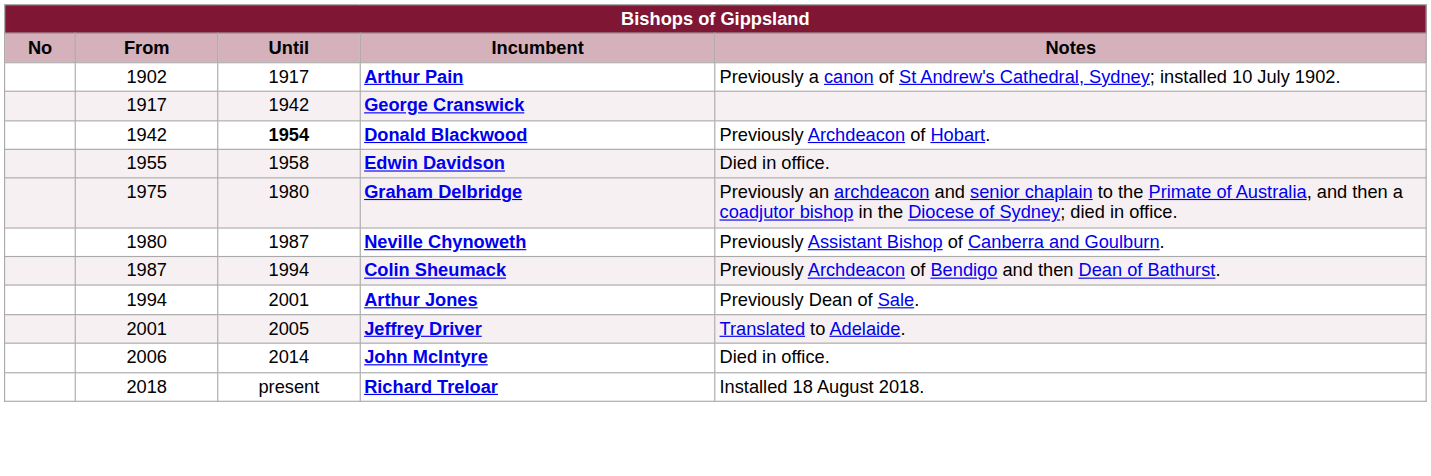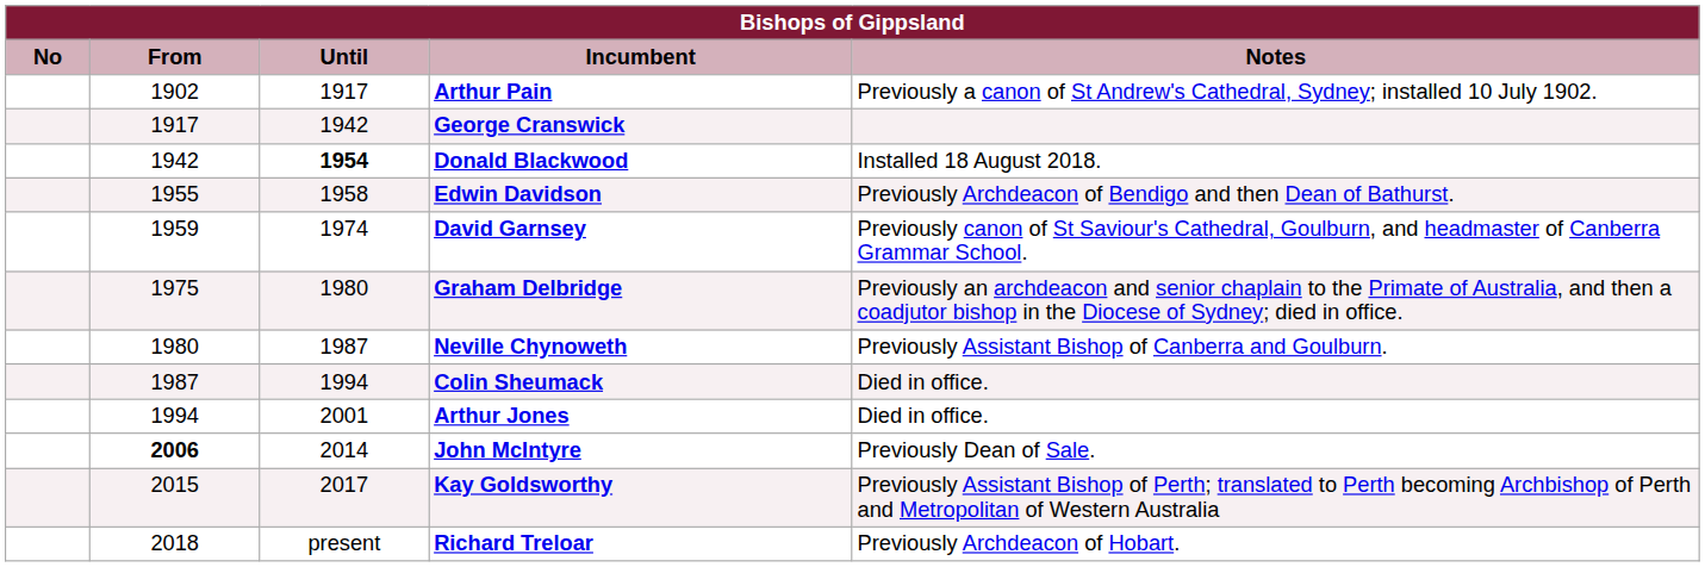Donald Blackwood | Notes: Previously Archdeacon of Hobart. -> Installed 18 August 2018.
Edwin Davidson | Notes: Died in office. -> Previously Archdeacon of Bendigo and then Dean of Bathurst.
+ row: 1959 | 1974 | David Garnsey | Previously canon of St Saviour's Cathedral, Goulburn, and headmaster of Canberra Grammar School.
Colin Sheumack | Notes: Previously Archdeacon of Bendigo and then Dean of Bathurst. -> Died in office.
Arthur Jones | Notes: Previously Dean of Sale. -> Died in office.
- row: 2001 | 2005 | Jeffrey Driver | Translated to Adelaide.
John McIntyre | From: normal -> bold
John McIntyre | Notes: Died in office. -> Previously Dean of Sale.
+ row: 2015 | 2017 | Kay Goldsworthy | Previously Assistant Bishop of Perth; translated to Perth becoming Archbishop of Perth and Metropolitan of Western Australia
Richard Treloar | Notes: Installed 18 August 2018. -> Previously Archdeacon of Hobart.
